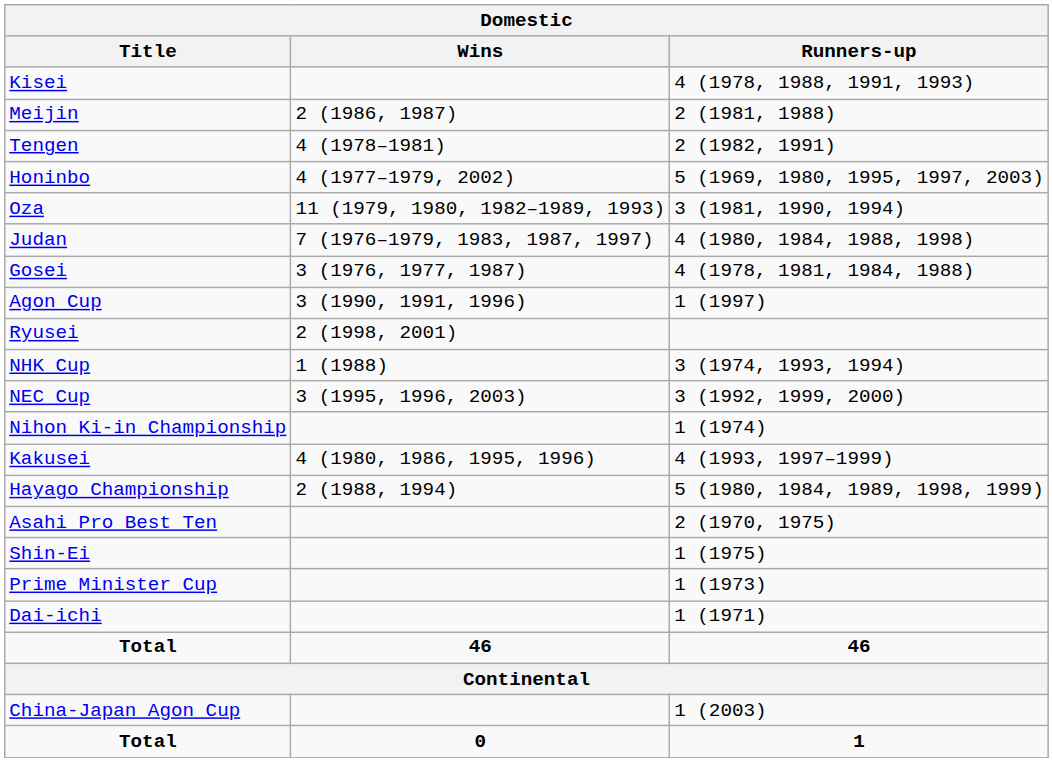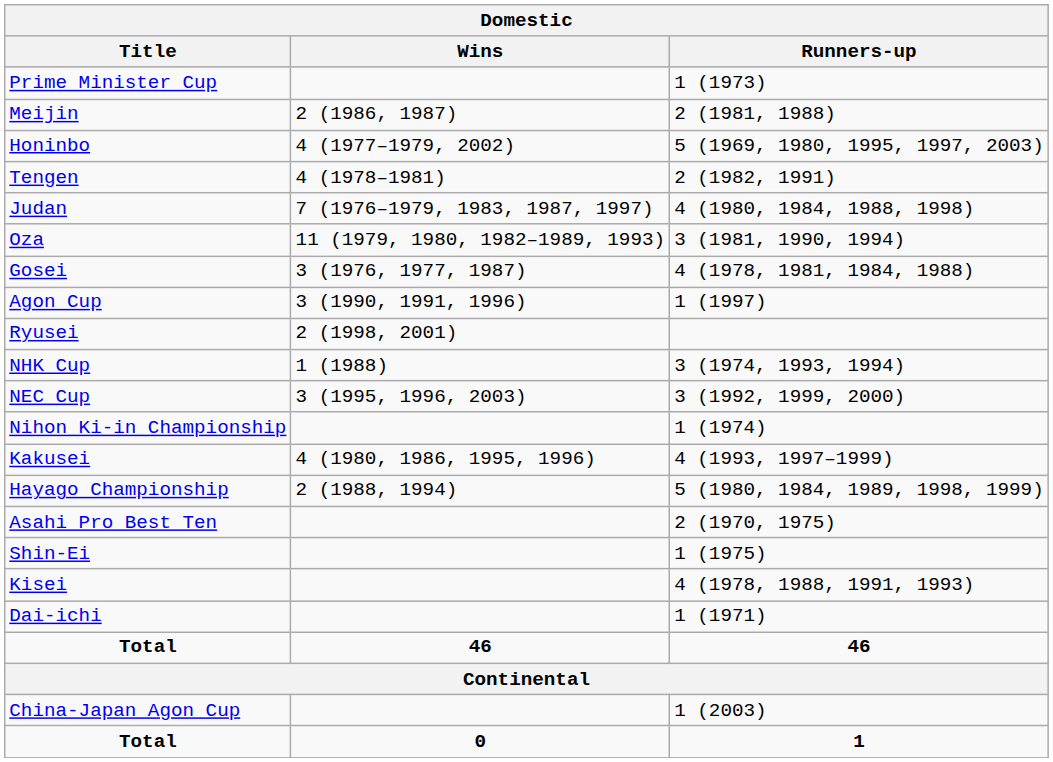rows swapped: Kisei <-> Prime Minister Cup
rows swapped: Honinbo <-> Tengen
rows swapped: Oza <-> Judan
